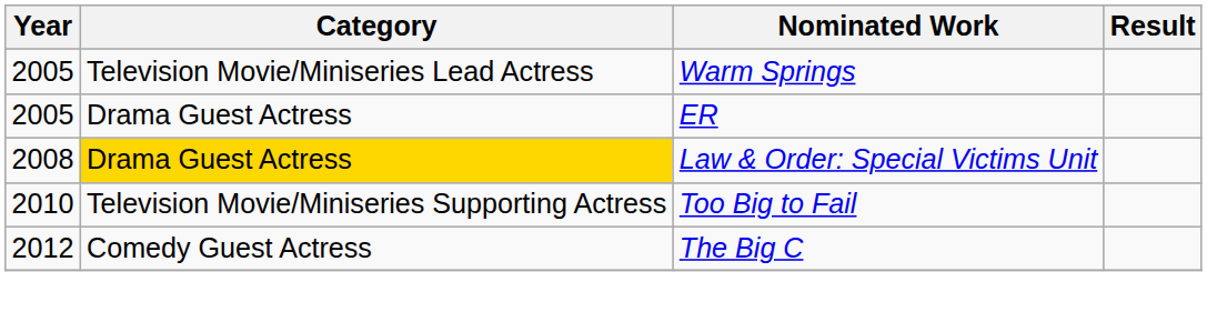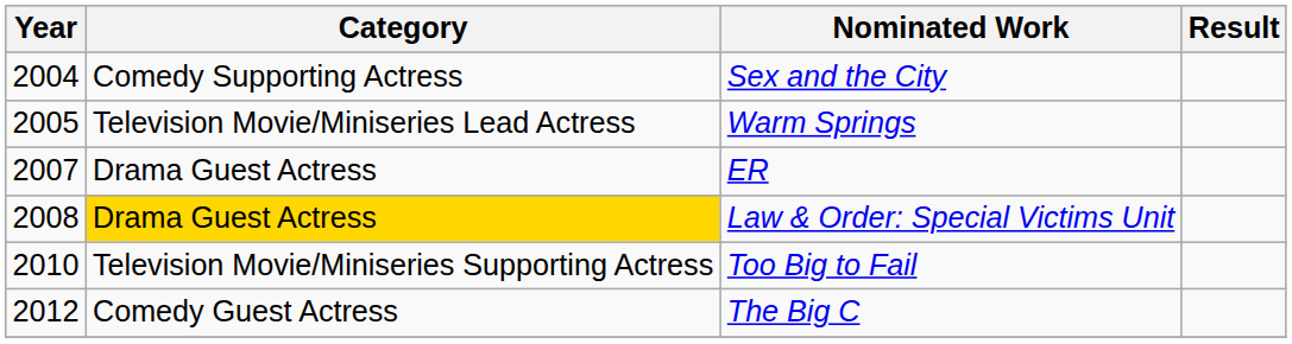+ row: 2004 | Comedy Supporting Actress | Sex and the City
ER | Year: 2005 -> 2007
